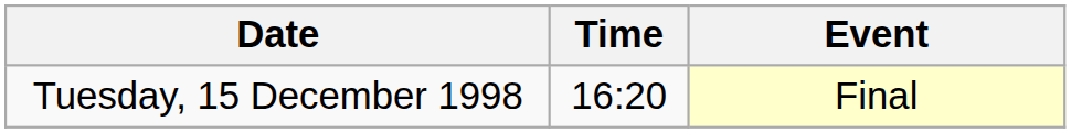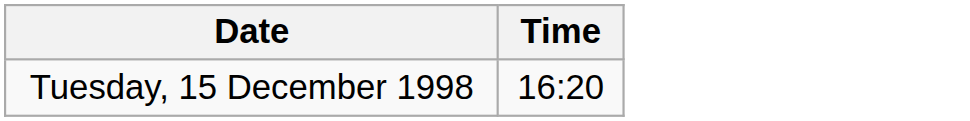- column: Event | Final
